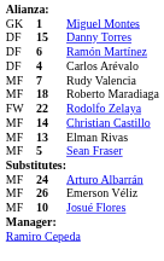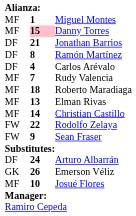Miguel Montes | column 1: GK -> MF
Danny Torres | column 1: DF -> MF
Danny Torres | column 2: no background -> pink background
+ row: DF | 21 | Jonathan Barrios
Ramón Martínez | column 2: 6 -> 8
rows swapped: Elman Rivas <-> Rodolfo Zelaya
Sean Fraser | column 1: MF -> FW
Sean Fraser | column 2: 5 -> 9
Arturo Albarrán | column 1: MF -> DF
Emerson Véliz | column 1: MF -> GK
